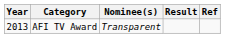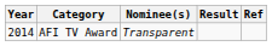AFI TV Award | Year: 2013 -> 2014
